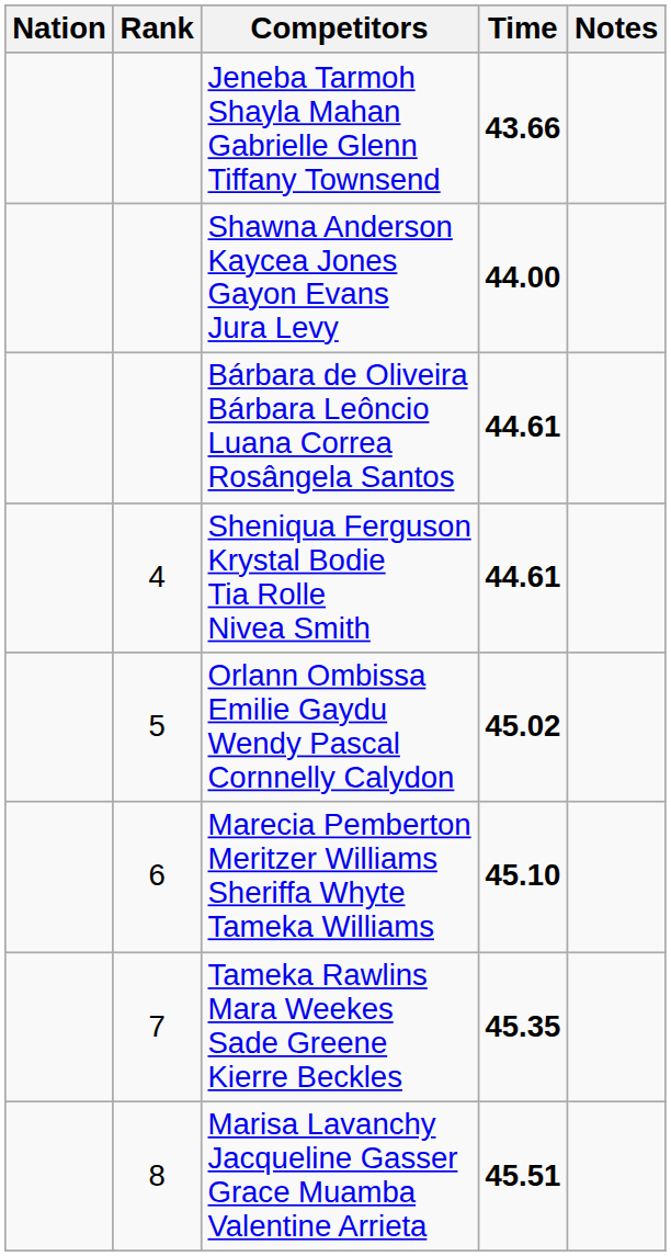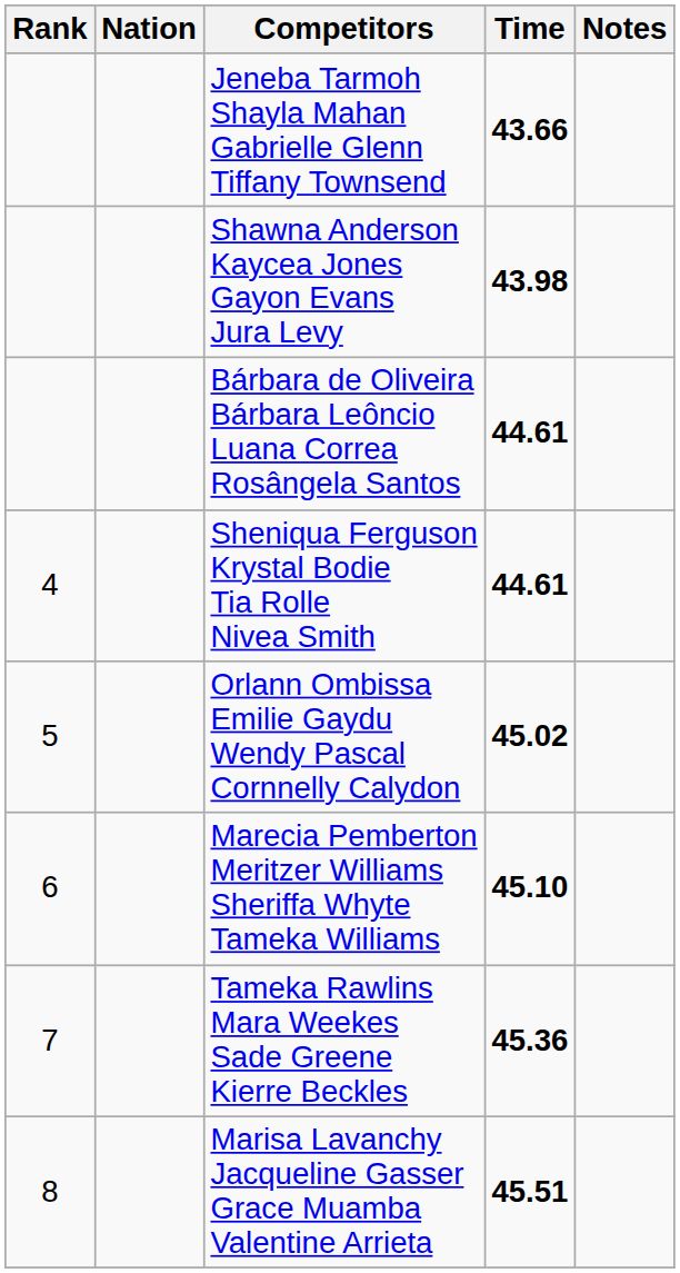columns swapped: Rank <-> Nation
Shawna Anderson Kaycea Jones Gayon Evans Jura Levy | Time: 44.00 -> 43.98
Tameka Rawlins Mara Weekes Sade Greene Kierre Beckles | Time: 45.35 -> 45.36
